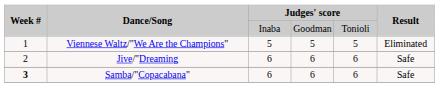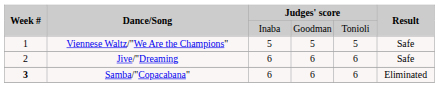Viennese Waltz/"We Are the Champions" | Result: Eliminated -> Safe
Samba/"Copacabana" | Result: Safe -> Eliminated
